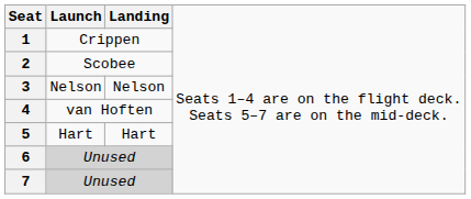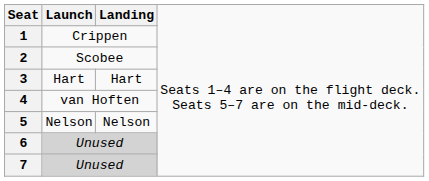3 | column 2: Nelson -> Hart
3 | column 3: Nelson -> Hart
5 | column 2: Hart -> Nelson
5 | column 3: Hart -> Nelson
